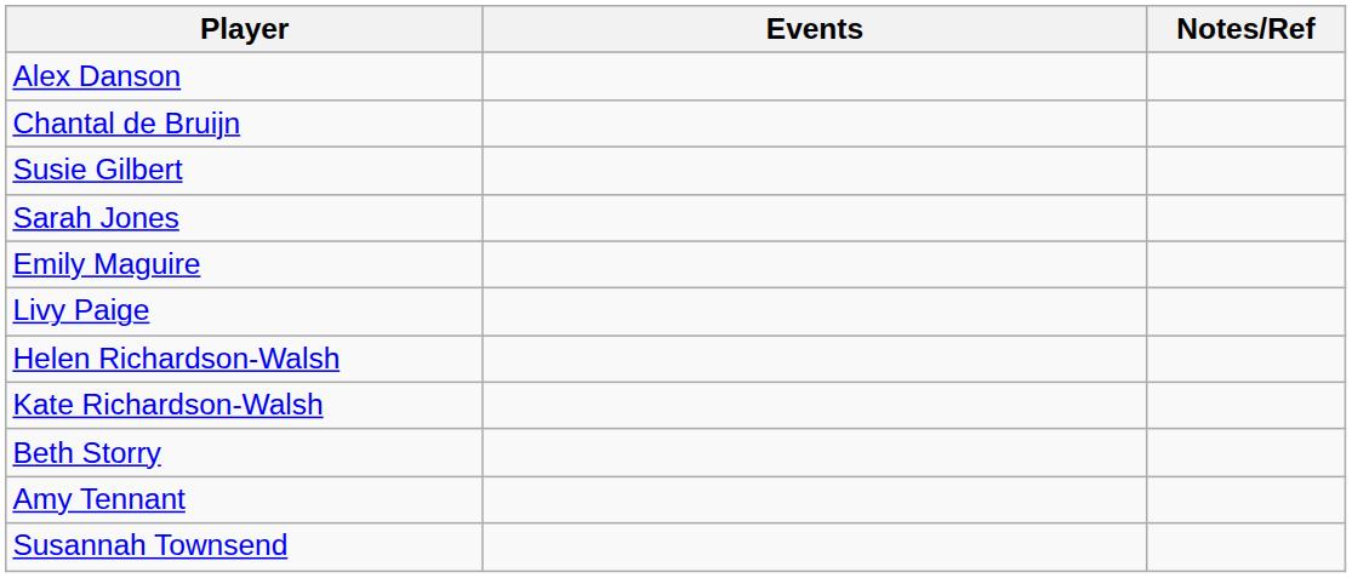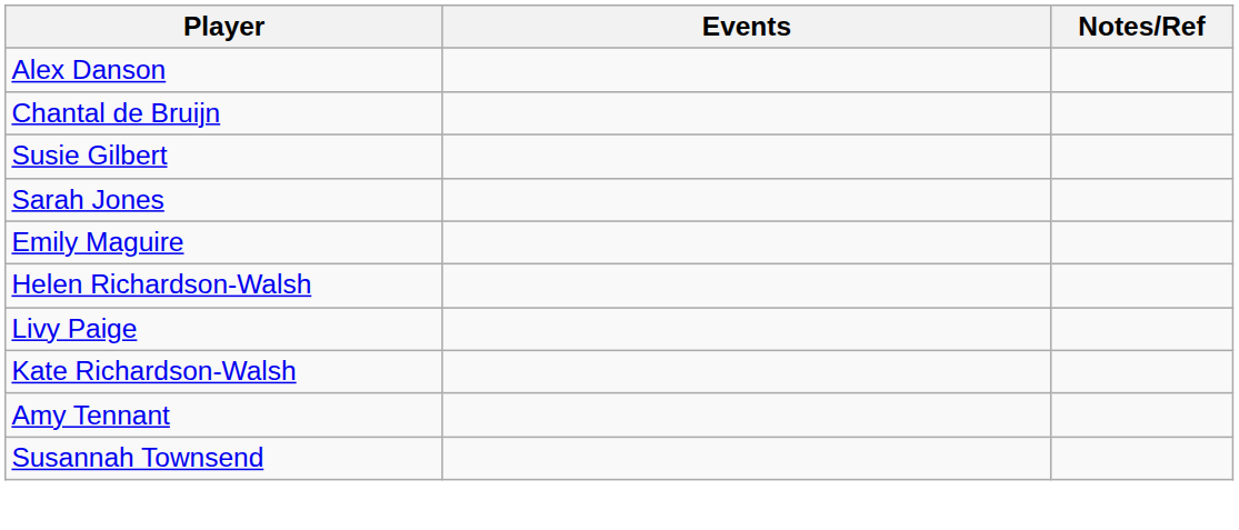rows swapped: Livy Paige <-> Helen Richardson-Walsh
- row: Beth Storry
